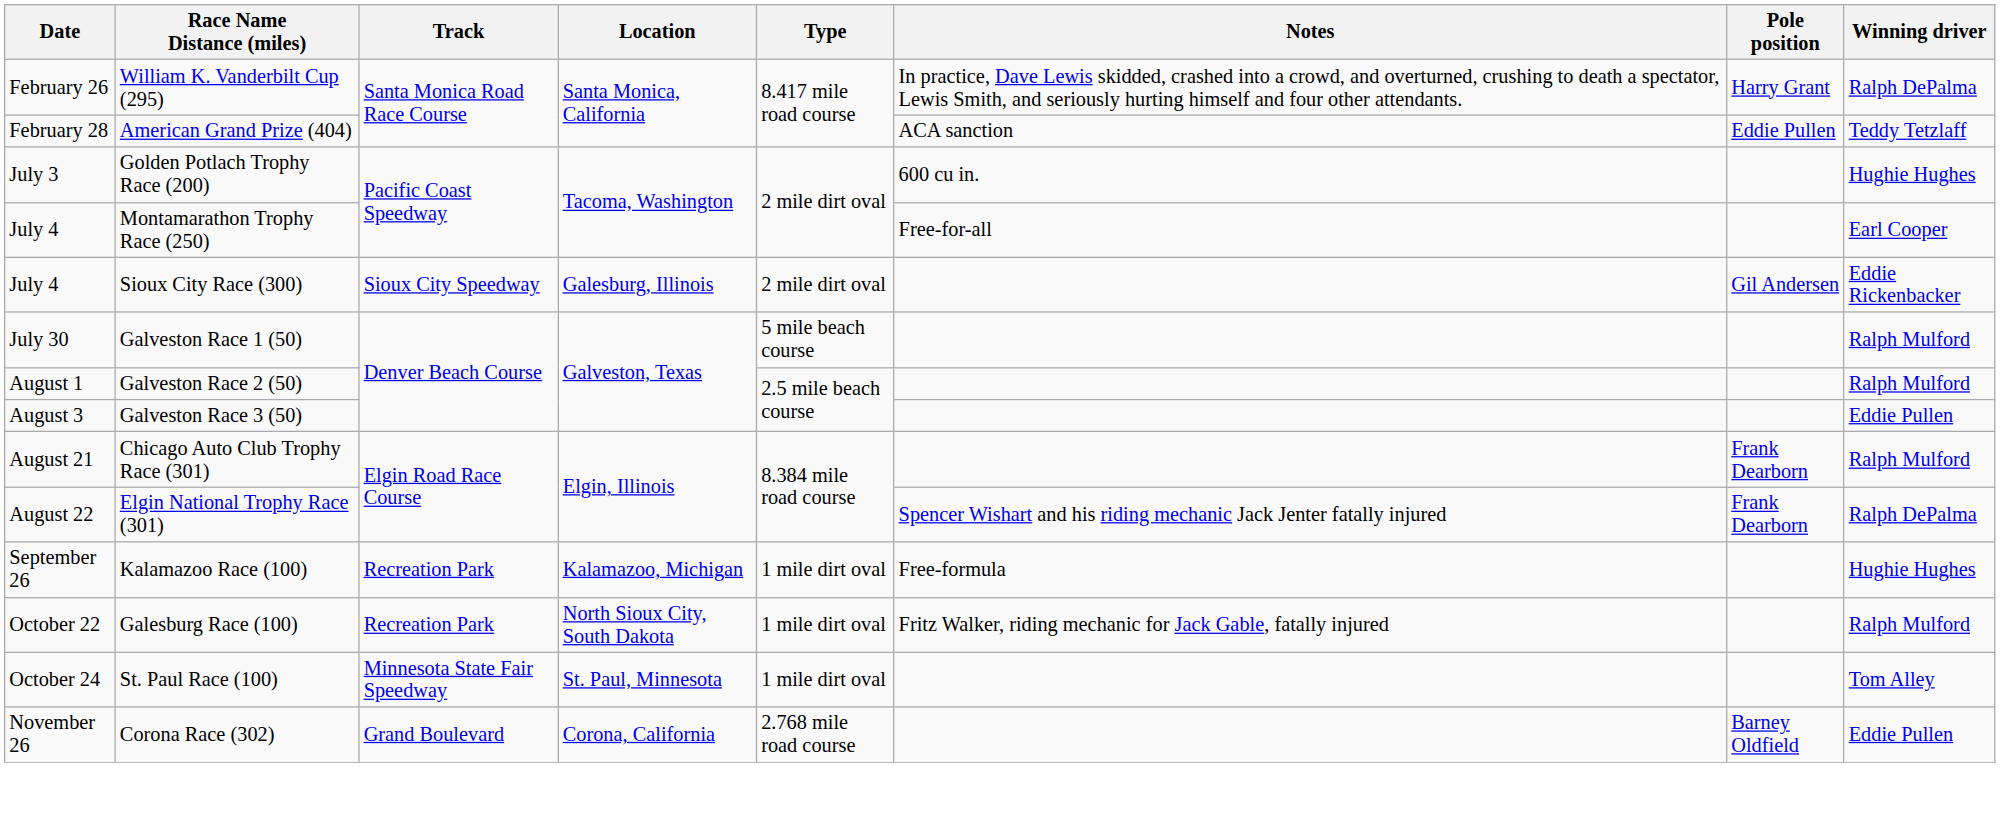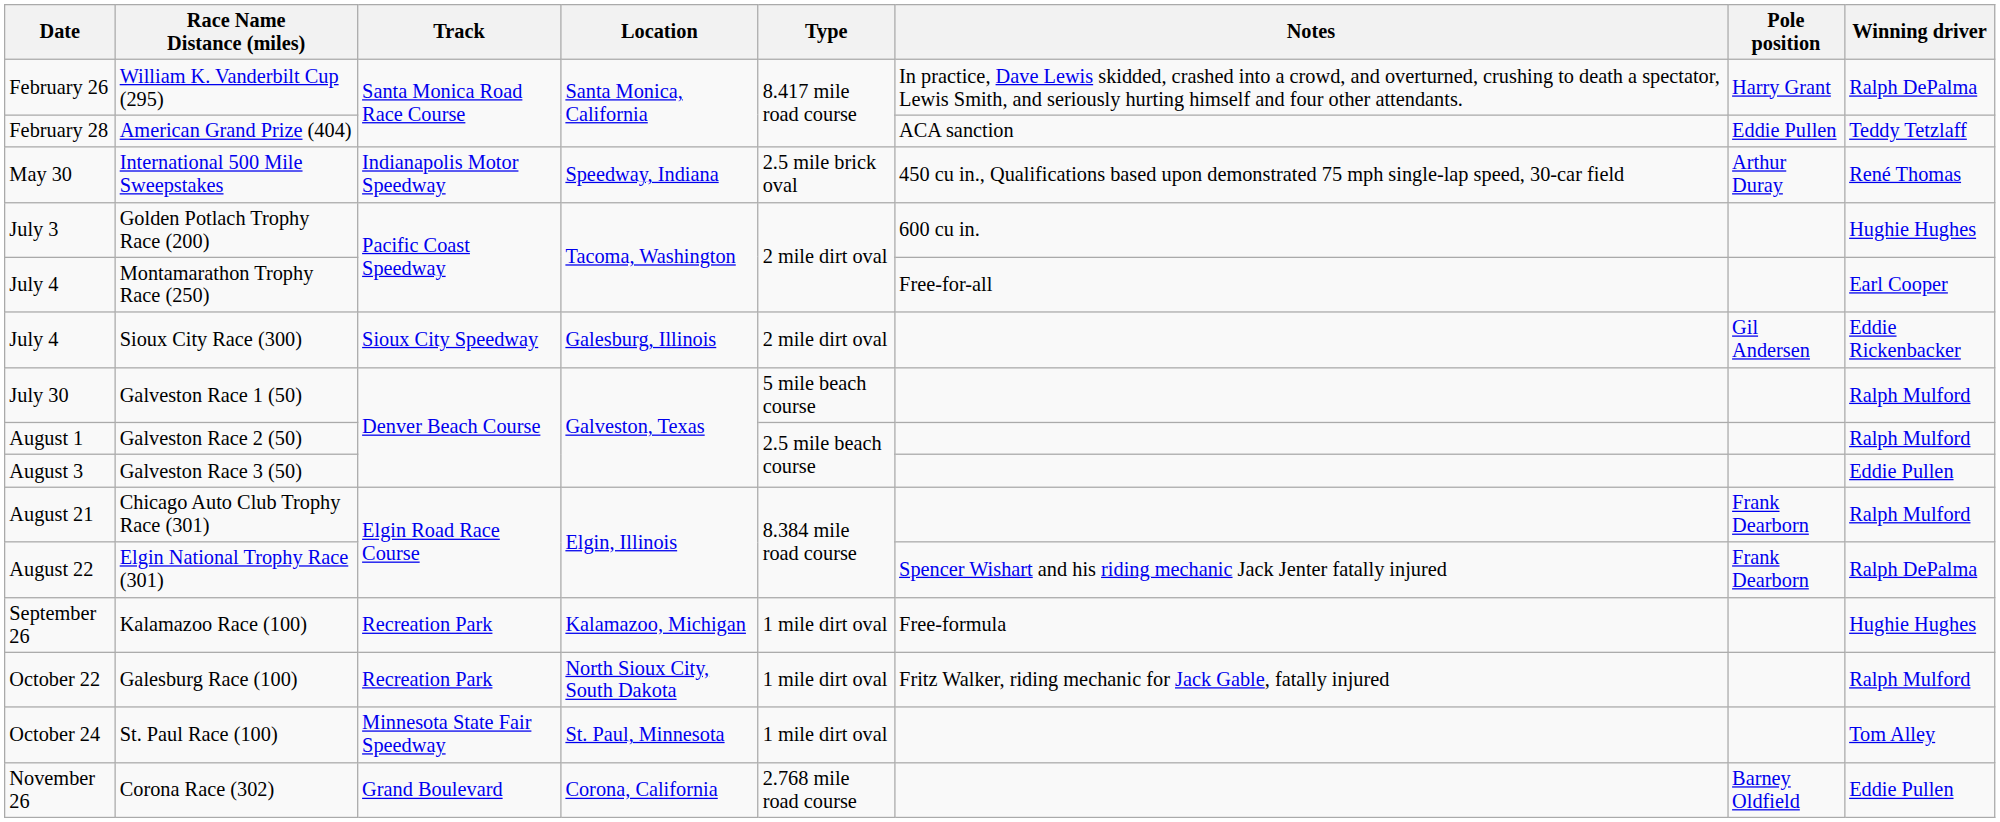+ row: May 30 | International 500 Mile Sweepstakes | Indianapolis Motor Speedway | Speedway, Indiana | 2.5 mile brick oval | 450 cu in., Qualifications based upon demonstrated 75 mph single-lap speed, 30-car field | Arthur Duray | René Thomas
